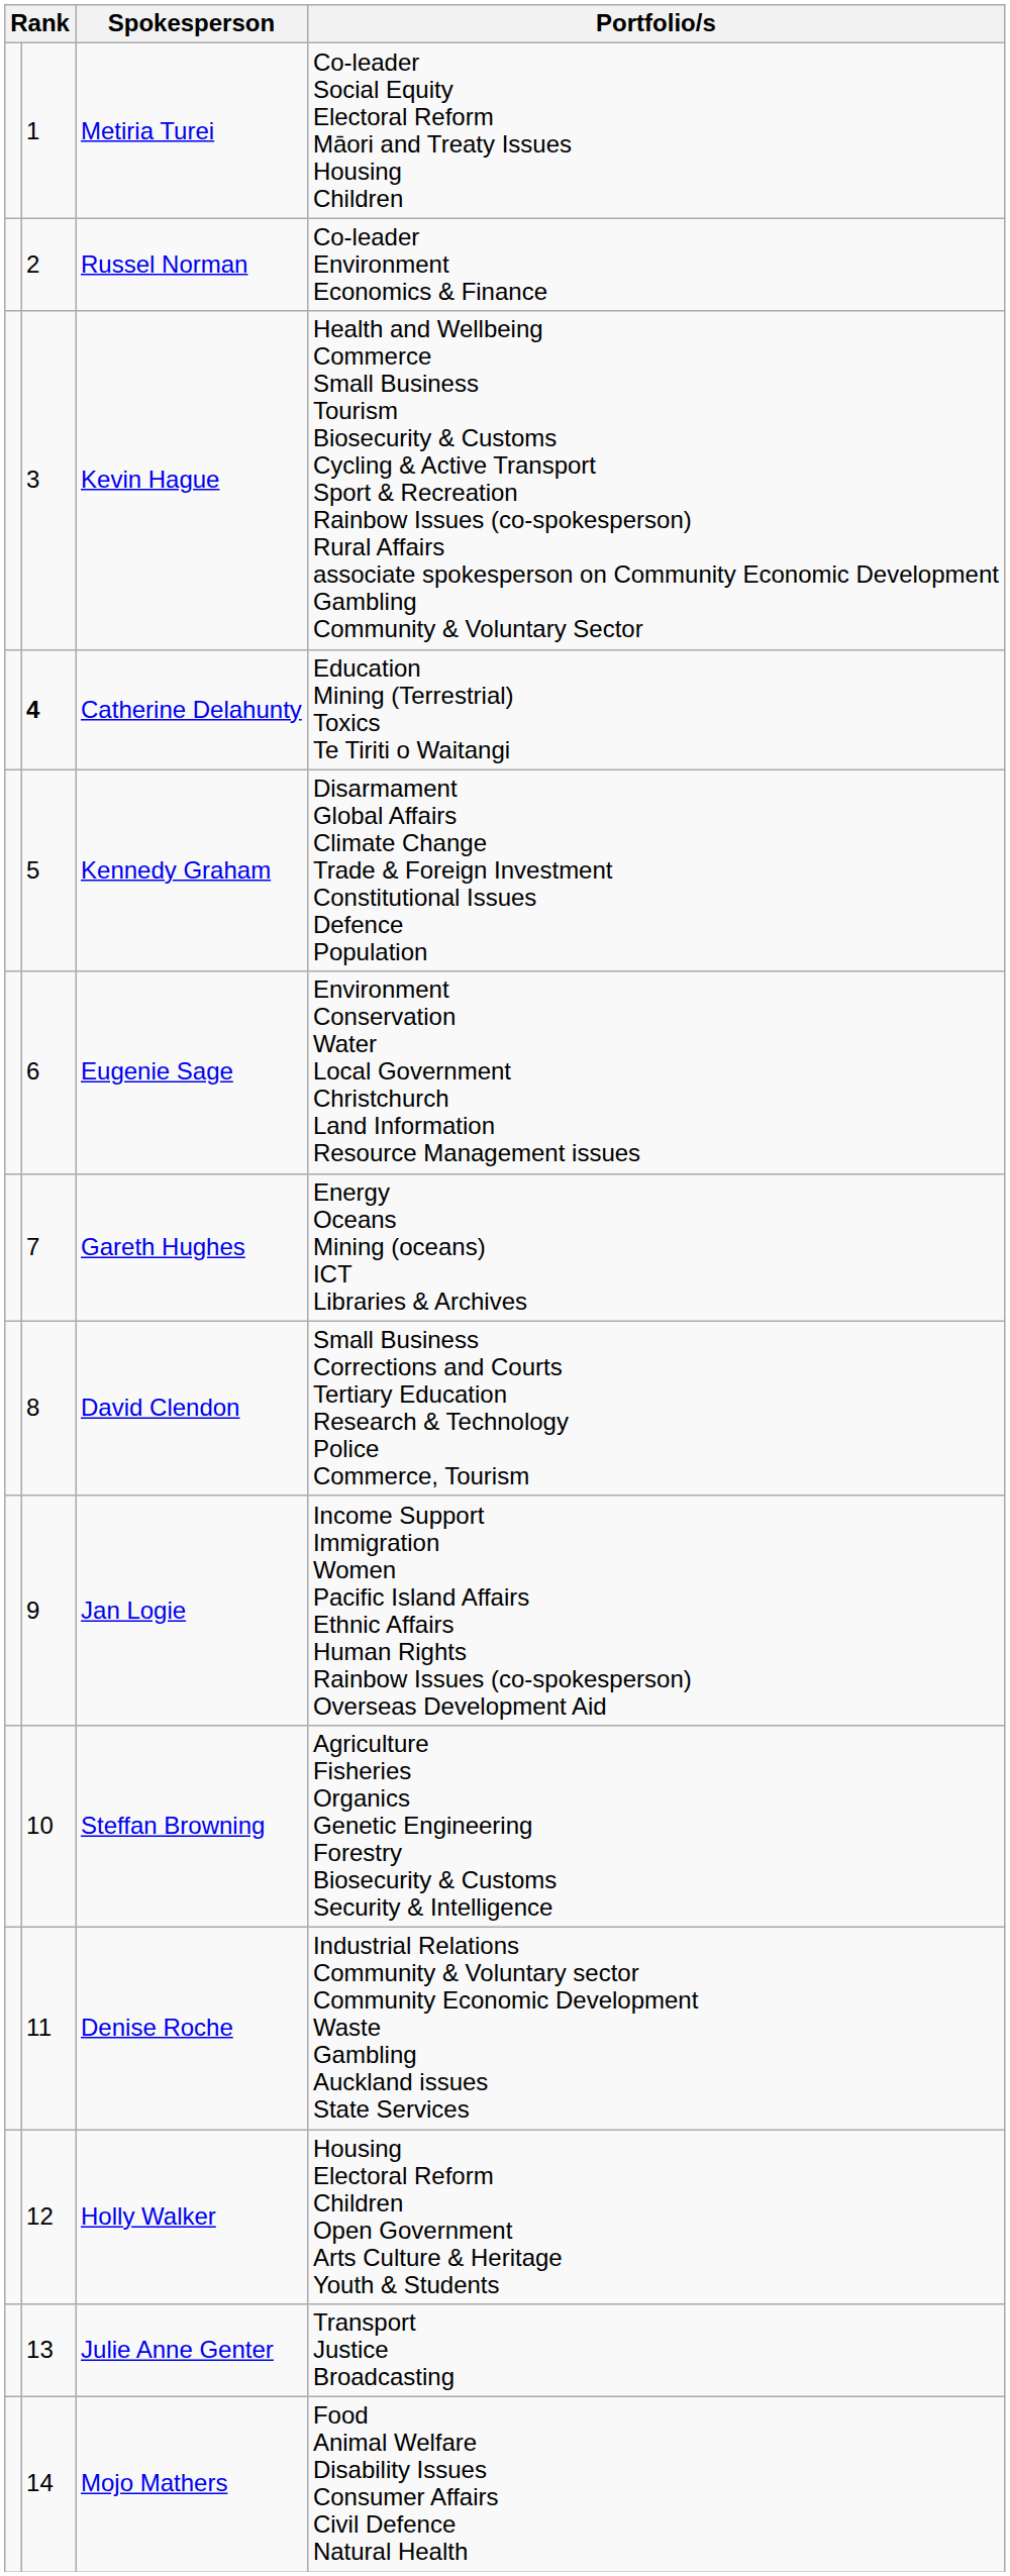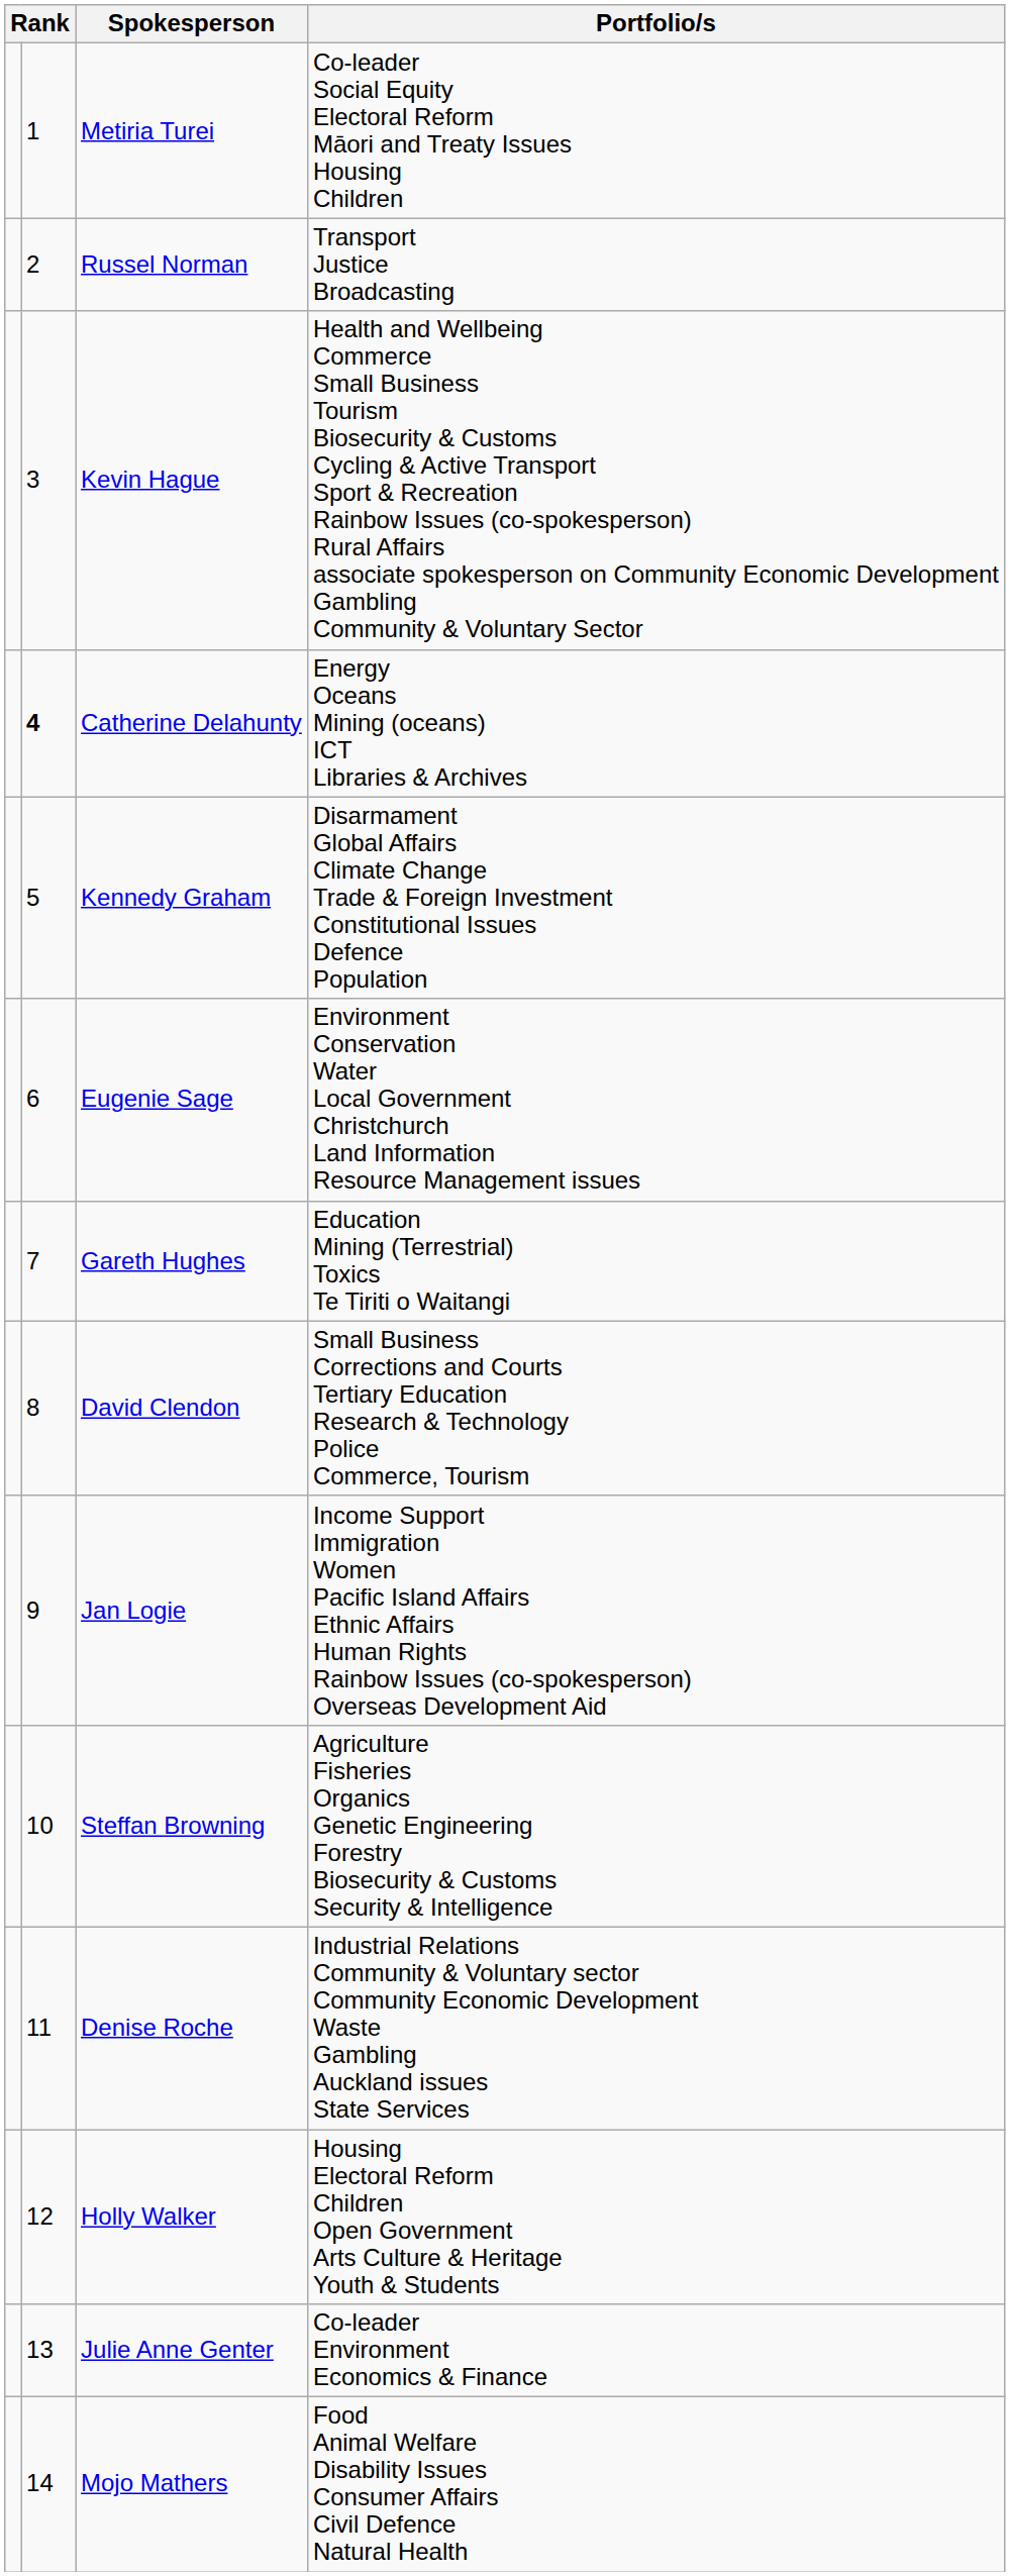Russel Norman | Portfolio/s: Co-leader Environment Economics & Finance -> Transport Justice Broadcasting
Catherine Delahunty | Portfolio/s: Education Mining (Terrestrial) Toxics Te Tiriti o Waitangi -> Energy Oceans Mining (oceans) ICT Libraries & Archives
Gareth Hughes | Portfolio/s: Energy Oceans Mining (oceans) ICT Libraries & Archives -> Education Mining (Terrestrial) Toxics Te Tiriti o Waitangi
Julie Anne Genter | Portfolio/s: Transport Justice Broadcasting -> Co-leader Environment Economics & Finance
